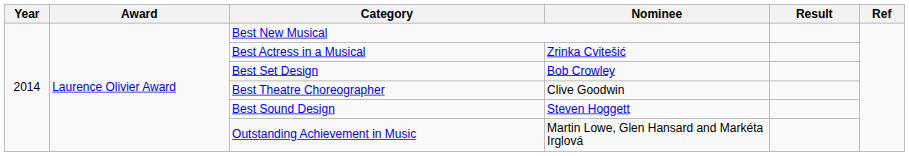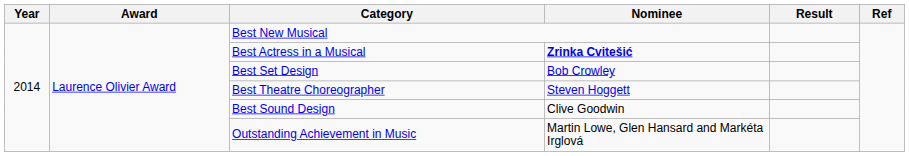Best Actress in a Musical | Nominee: normal -> bold
Best Theatre Choreographer | Nominee: Clive Goodwin -> Steven Hoggett
Best Sound Design | Nominee: Steven Hoggett -> Clive Goodwin
